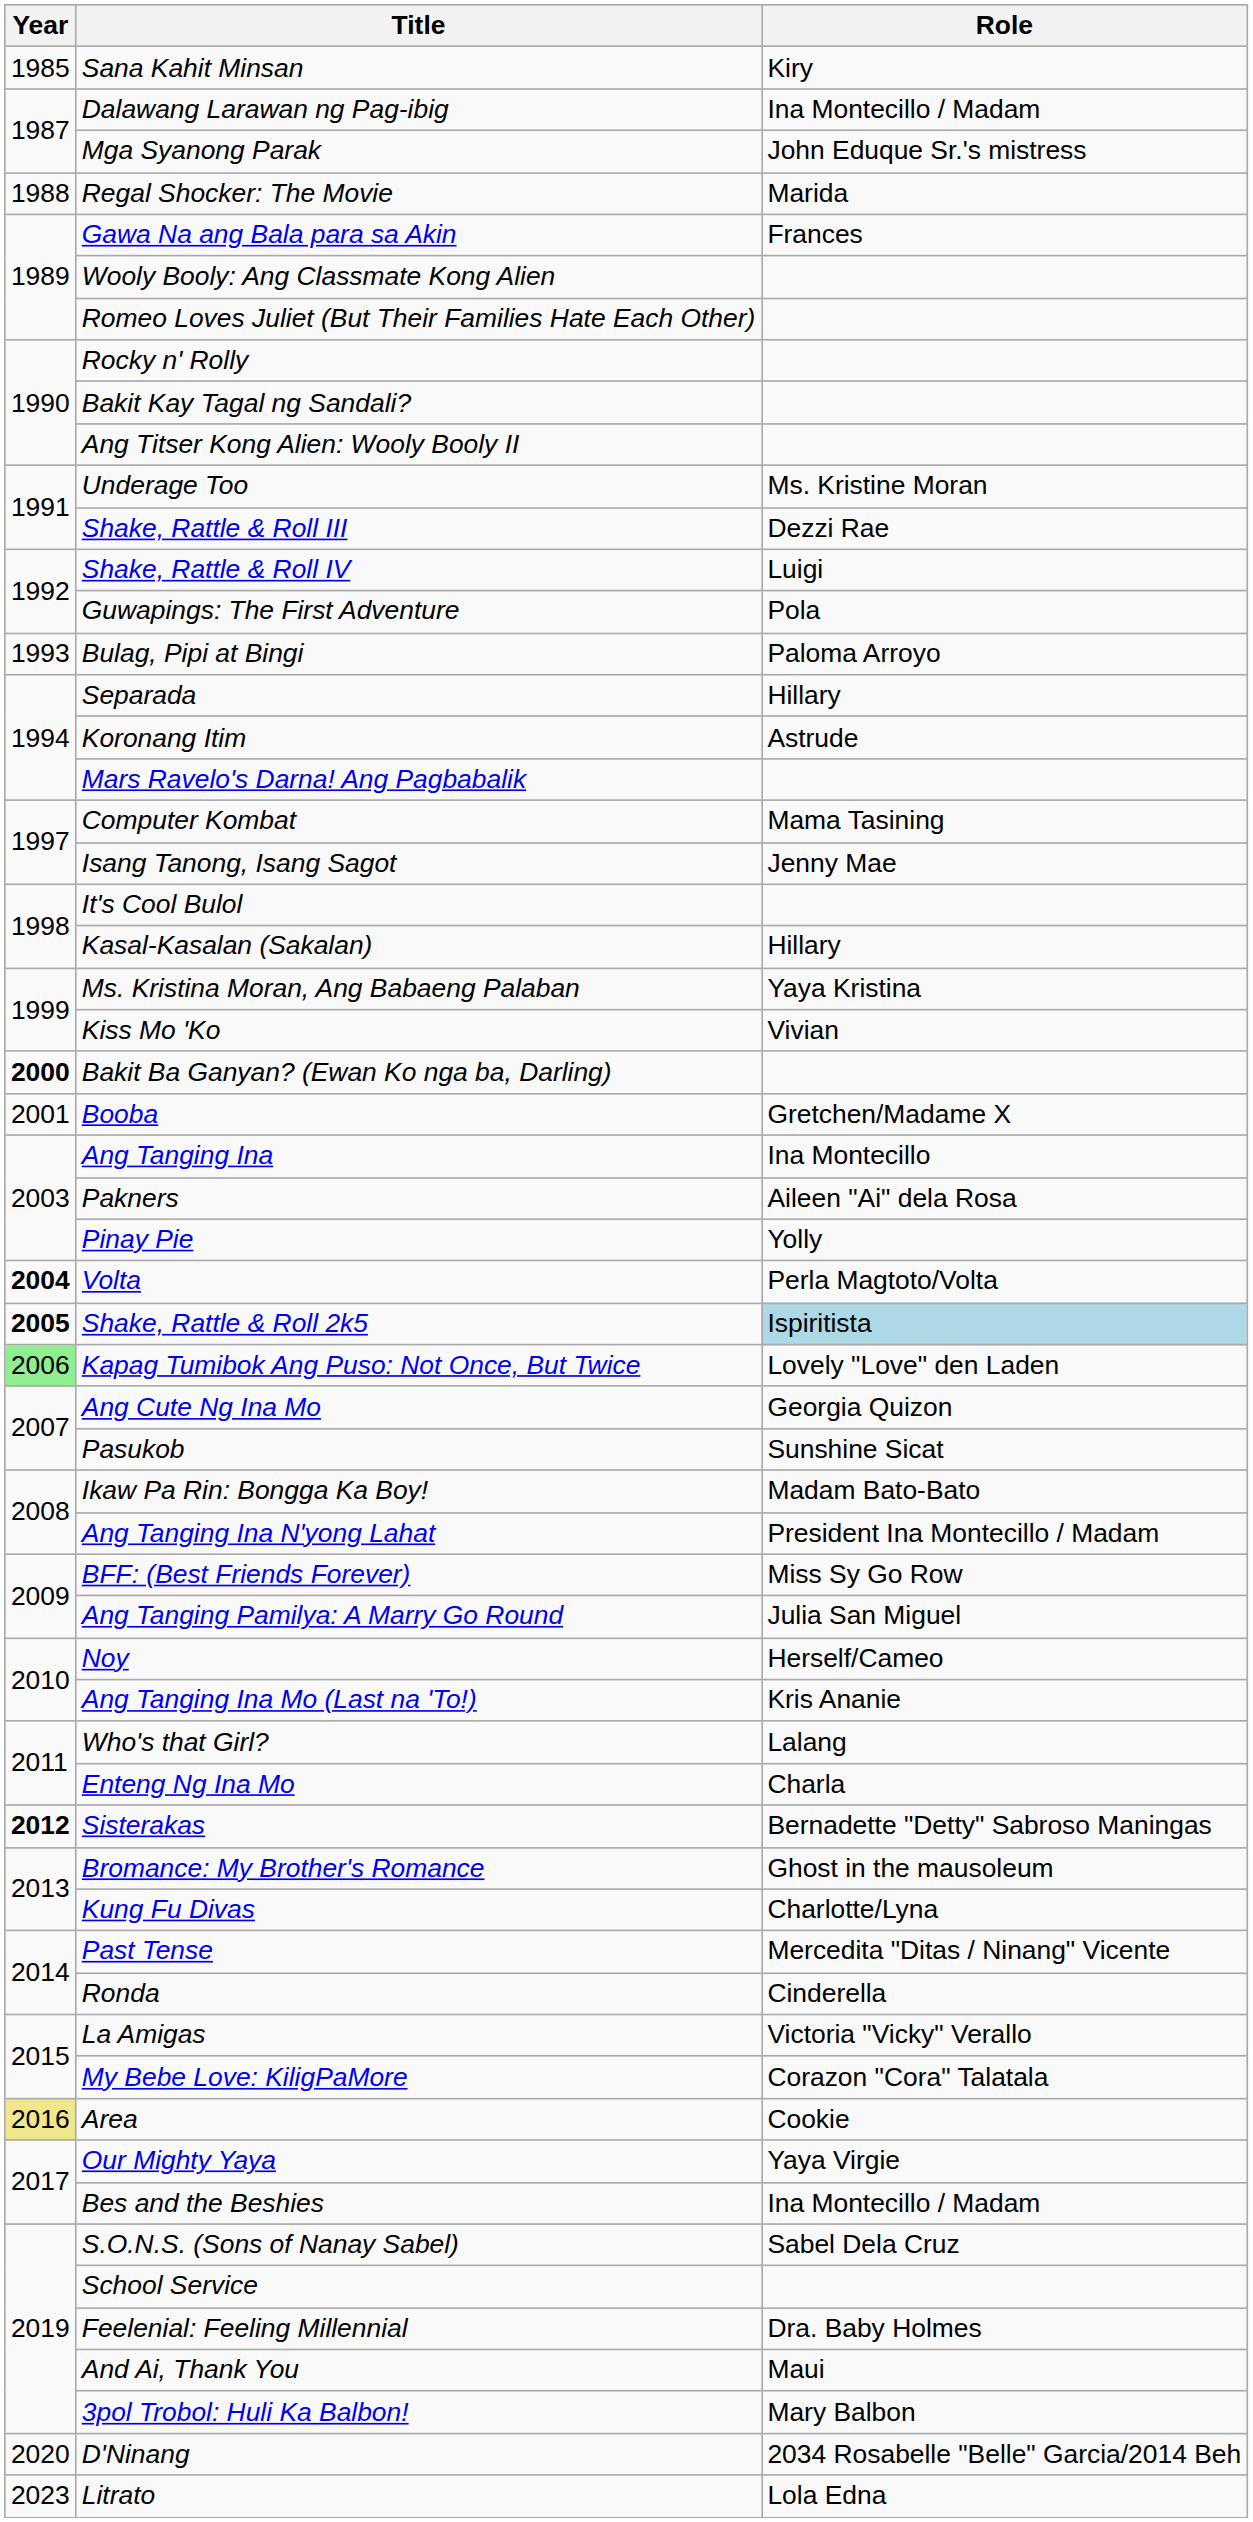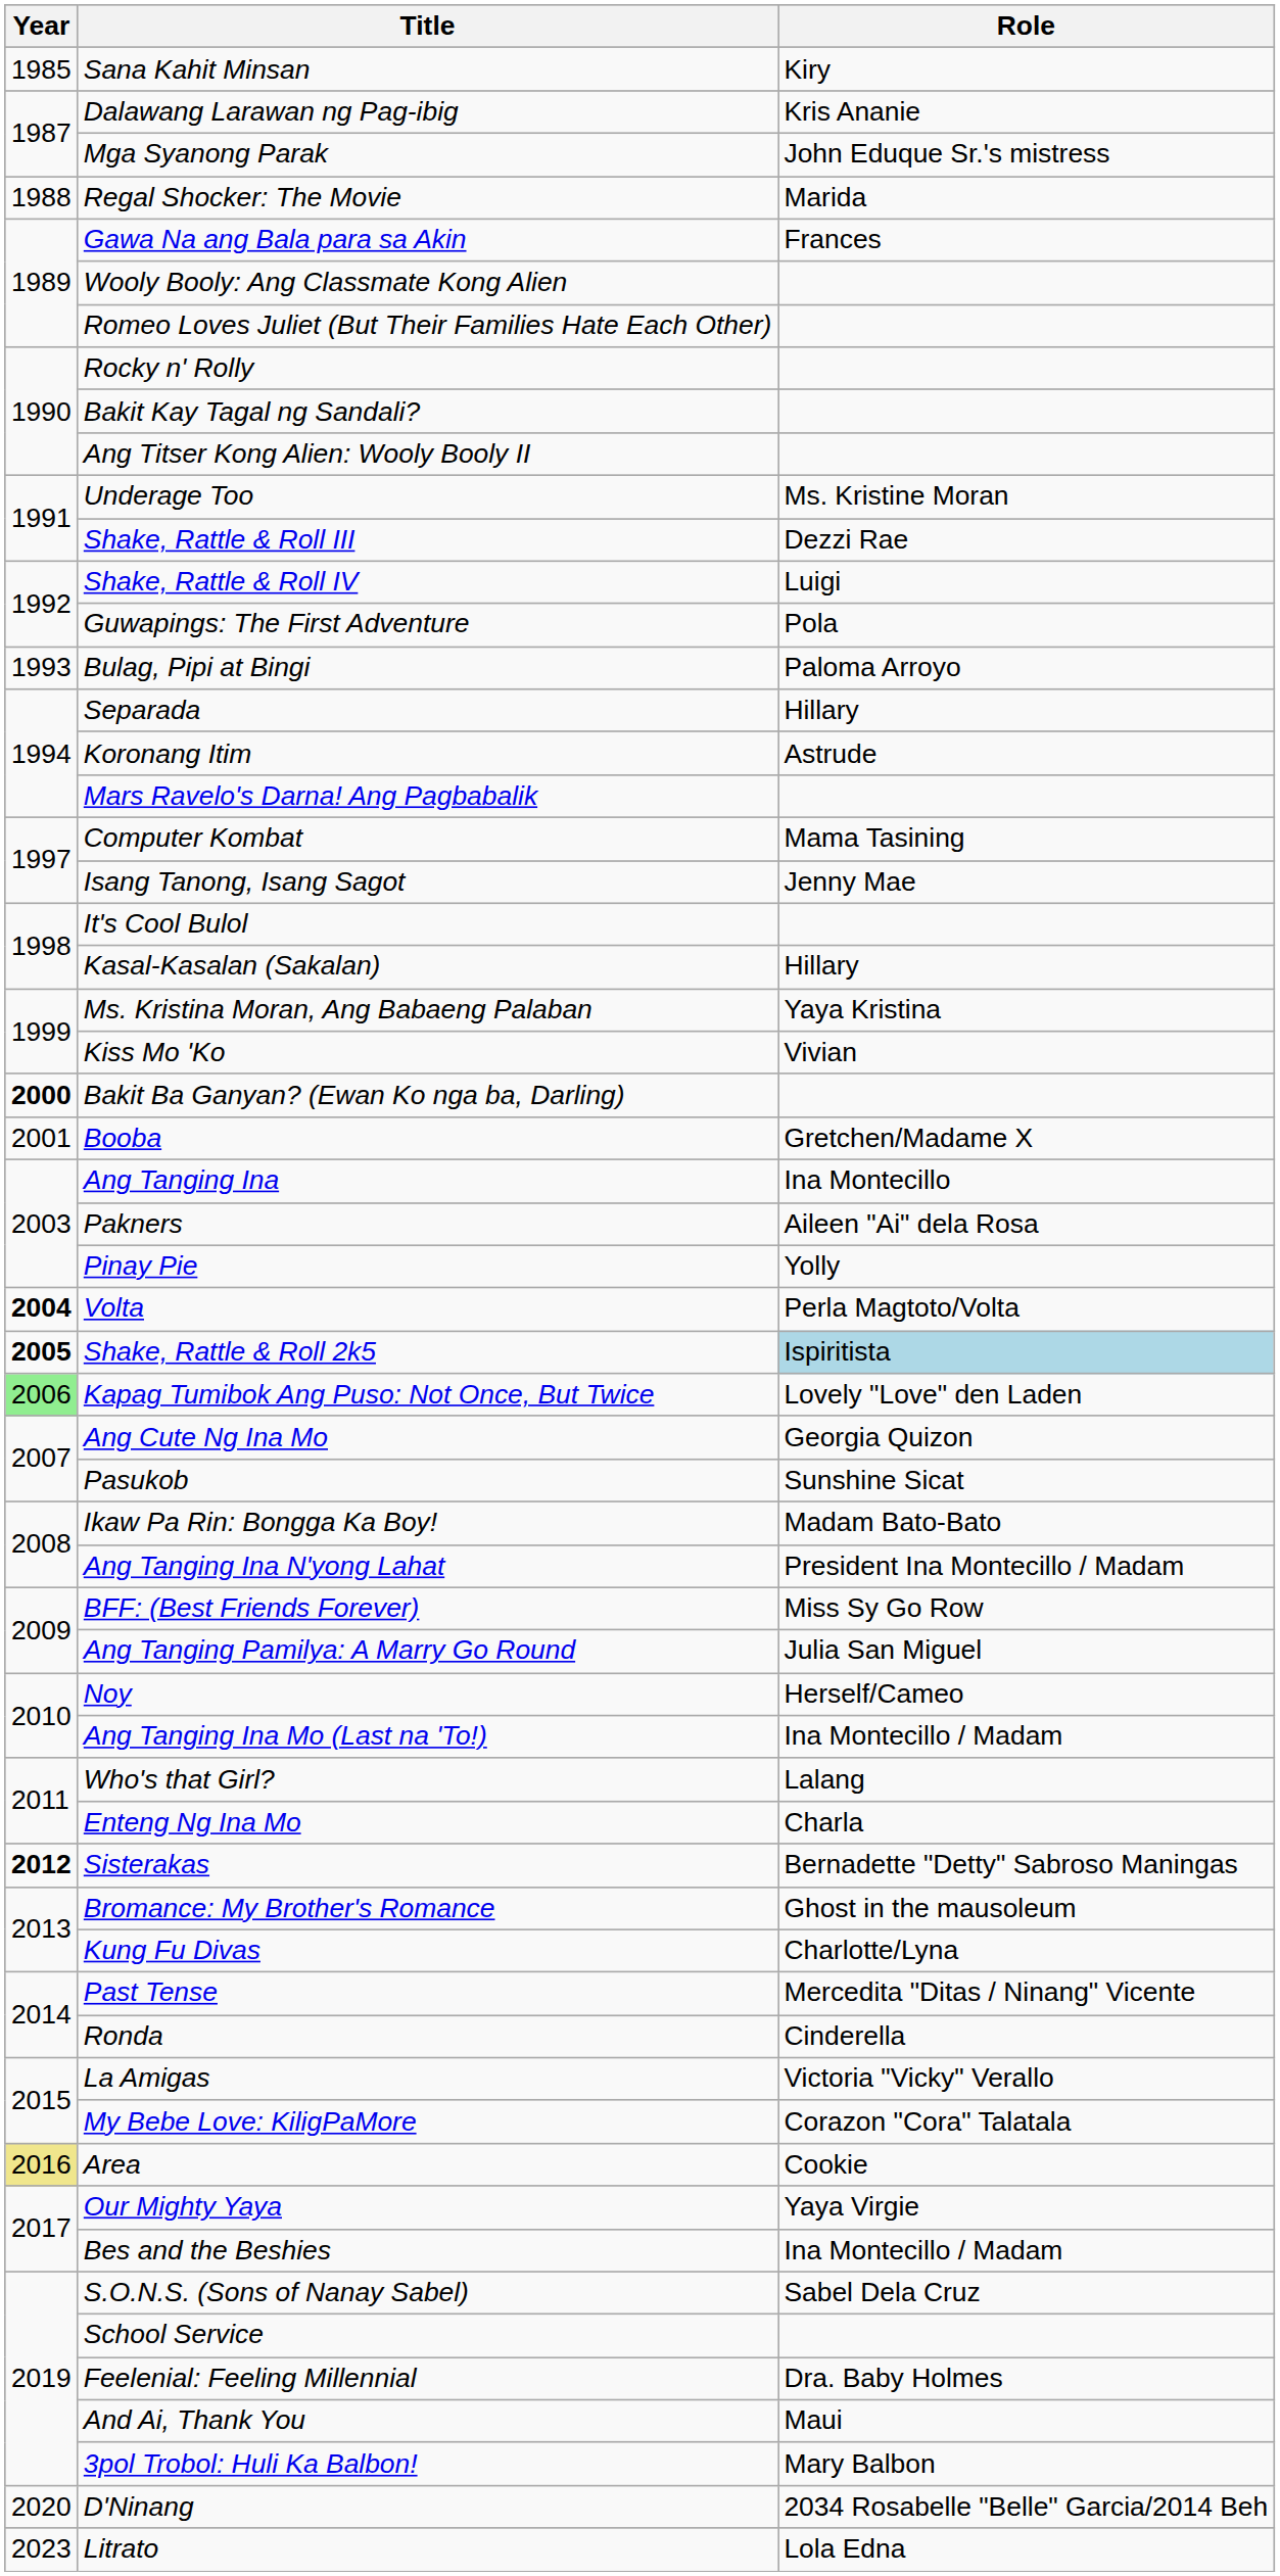Dalawang Larawan ng Pag-ibig | Role: Ina Montecillo / Madam -> Kris Ananie
Ang Tanging Ina Mo (Last na 'To!) | Role: Kris Ananie -> Ina Montecillo / Madam
